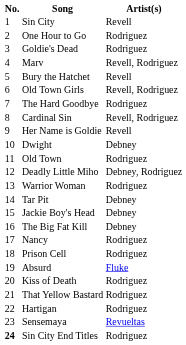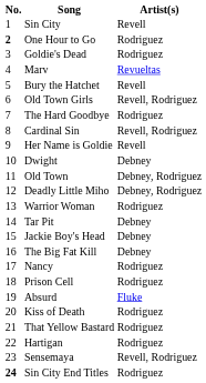One Hour to Go | No.: normal -> bold
Marv | Artist(s): Revell, Rodriguez -> Revueltas
Old Town | Artist(s): Rodriguez -> Debney, Rodriguez
Sensemaya | Artist(s): Revueltas -> Revell, Rodriguez
